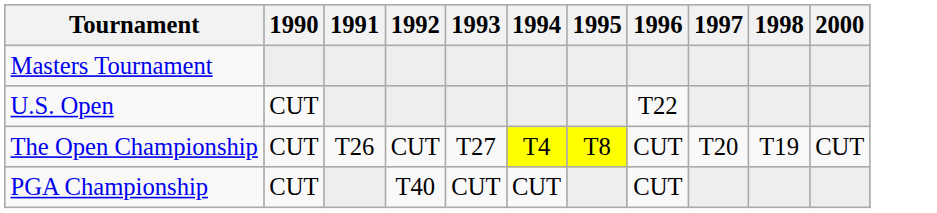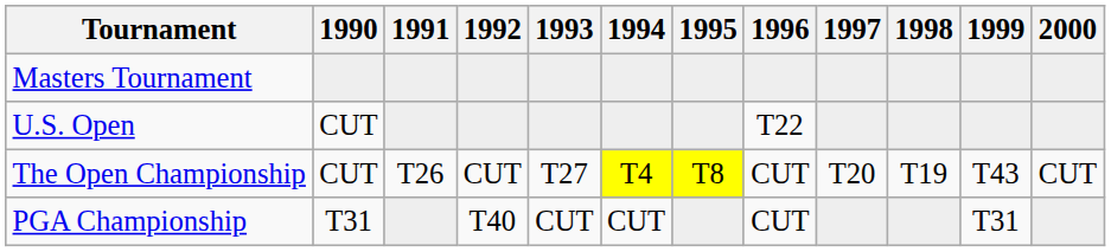+ column: 1999 | T43 | T31
PGA Championship | 1990: CUT -> T31
